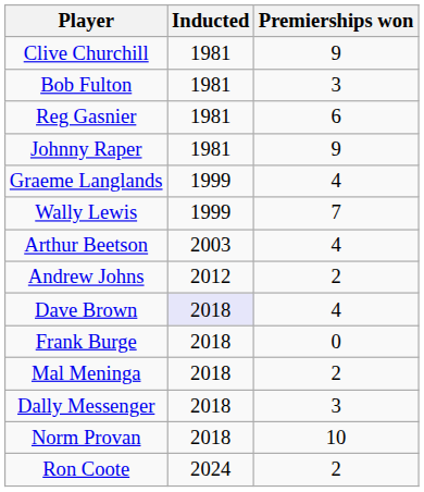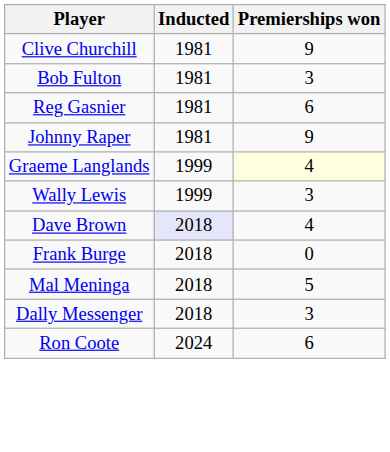Graeme Langlands | Premierships won: no background -> lightyellow background
Wally Lewis | Premierships won: 7 -> 3
- row: Arthur Beetson | 2003 | 4
- row: Andrew Johns | 2012 | 2
Mal Meninga | Premierships won: 2 -> 5
- row: Norm Provan | 2018 | 10
Ron Coote | Premierships won: 2 -> 6
